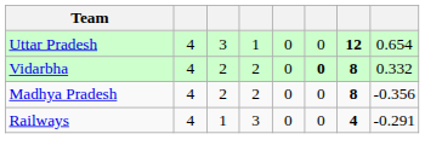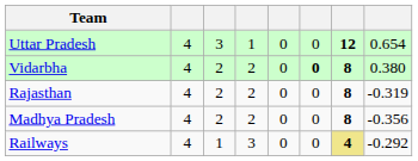Vidarbha | column 8: 0.332 -> 0.380
+ row: Rajasthan | 4 | 2 | 2 | 0 | 0 | 8 | -0.319
Railways | column 7: no background -> khaki background
Railways | column 8: -0.291 -> -0.292
